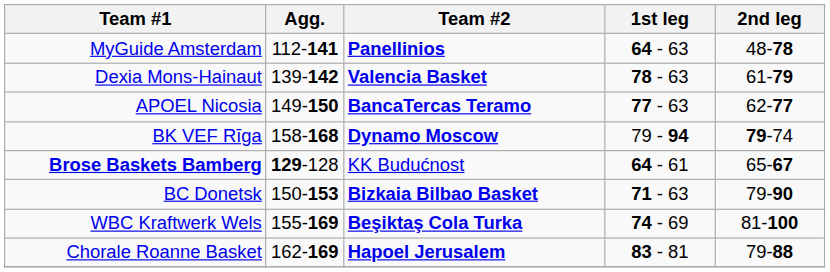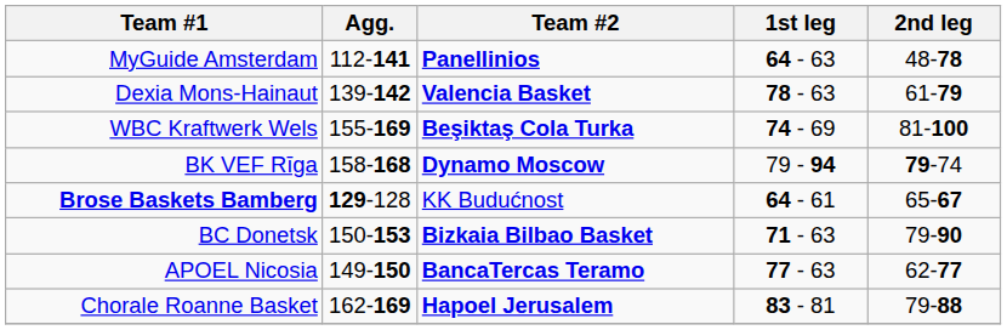rows swapped: WBC Kraftwerk Wels <-> APOEL Nicosia
